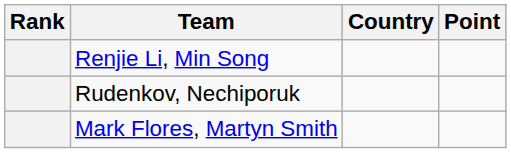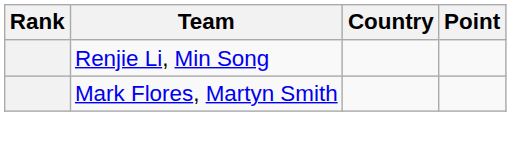- row: Rudenkov, Nechiporuk
